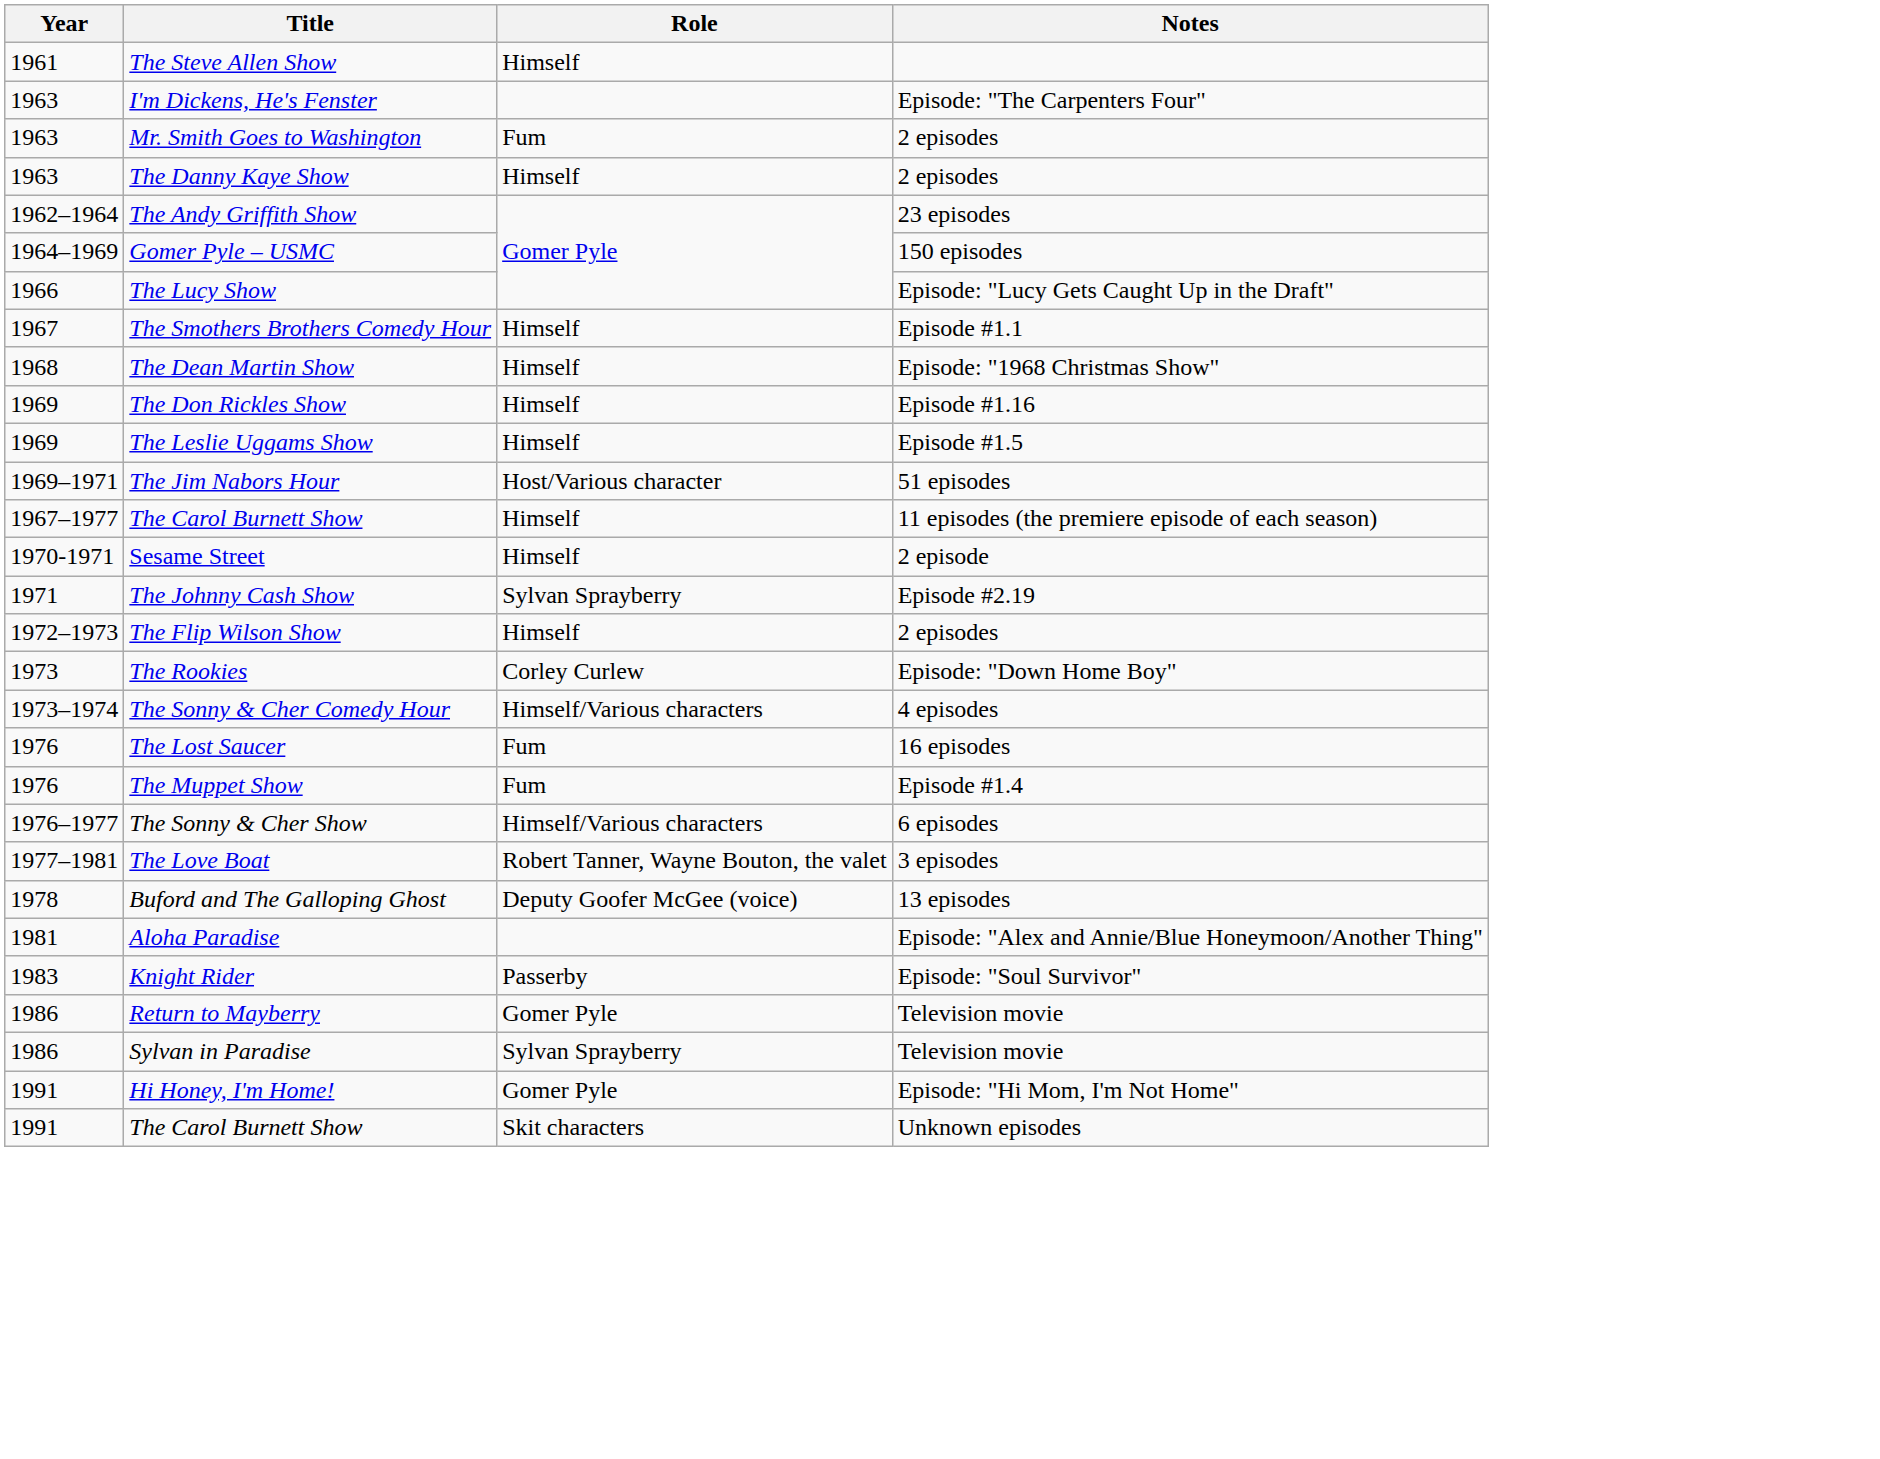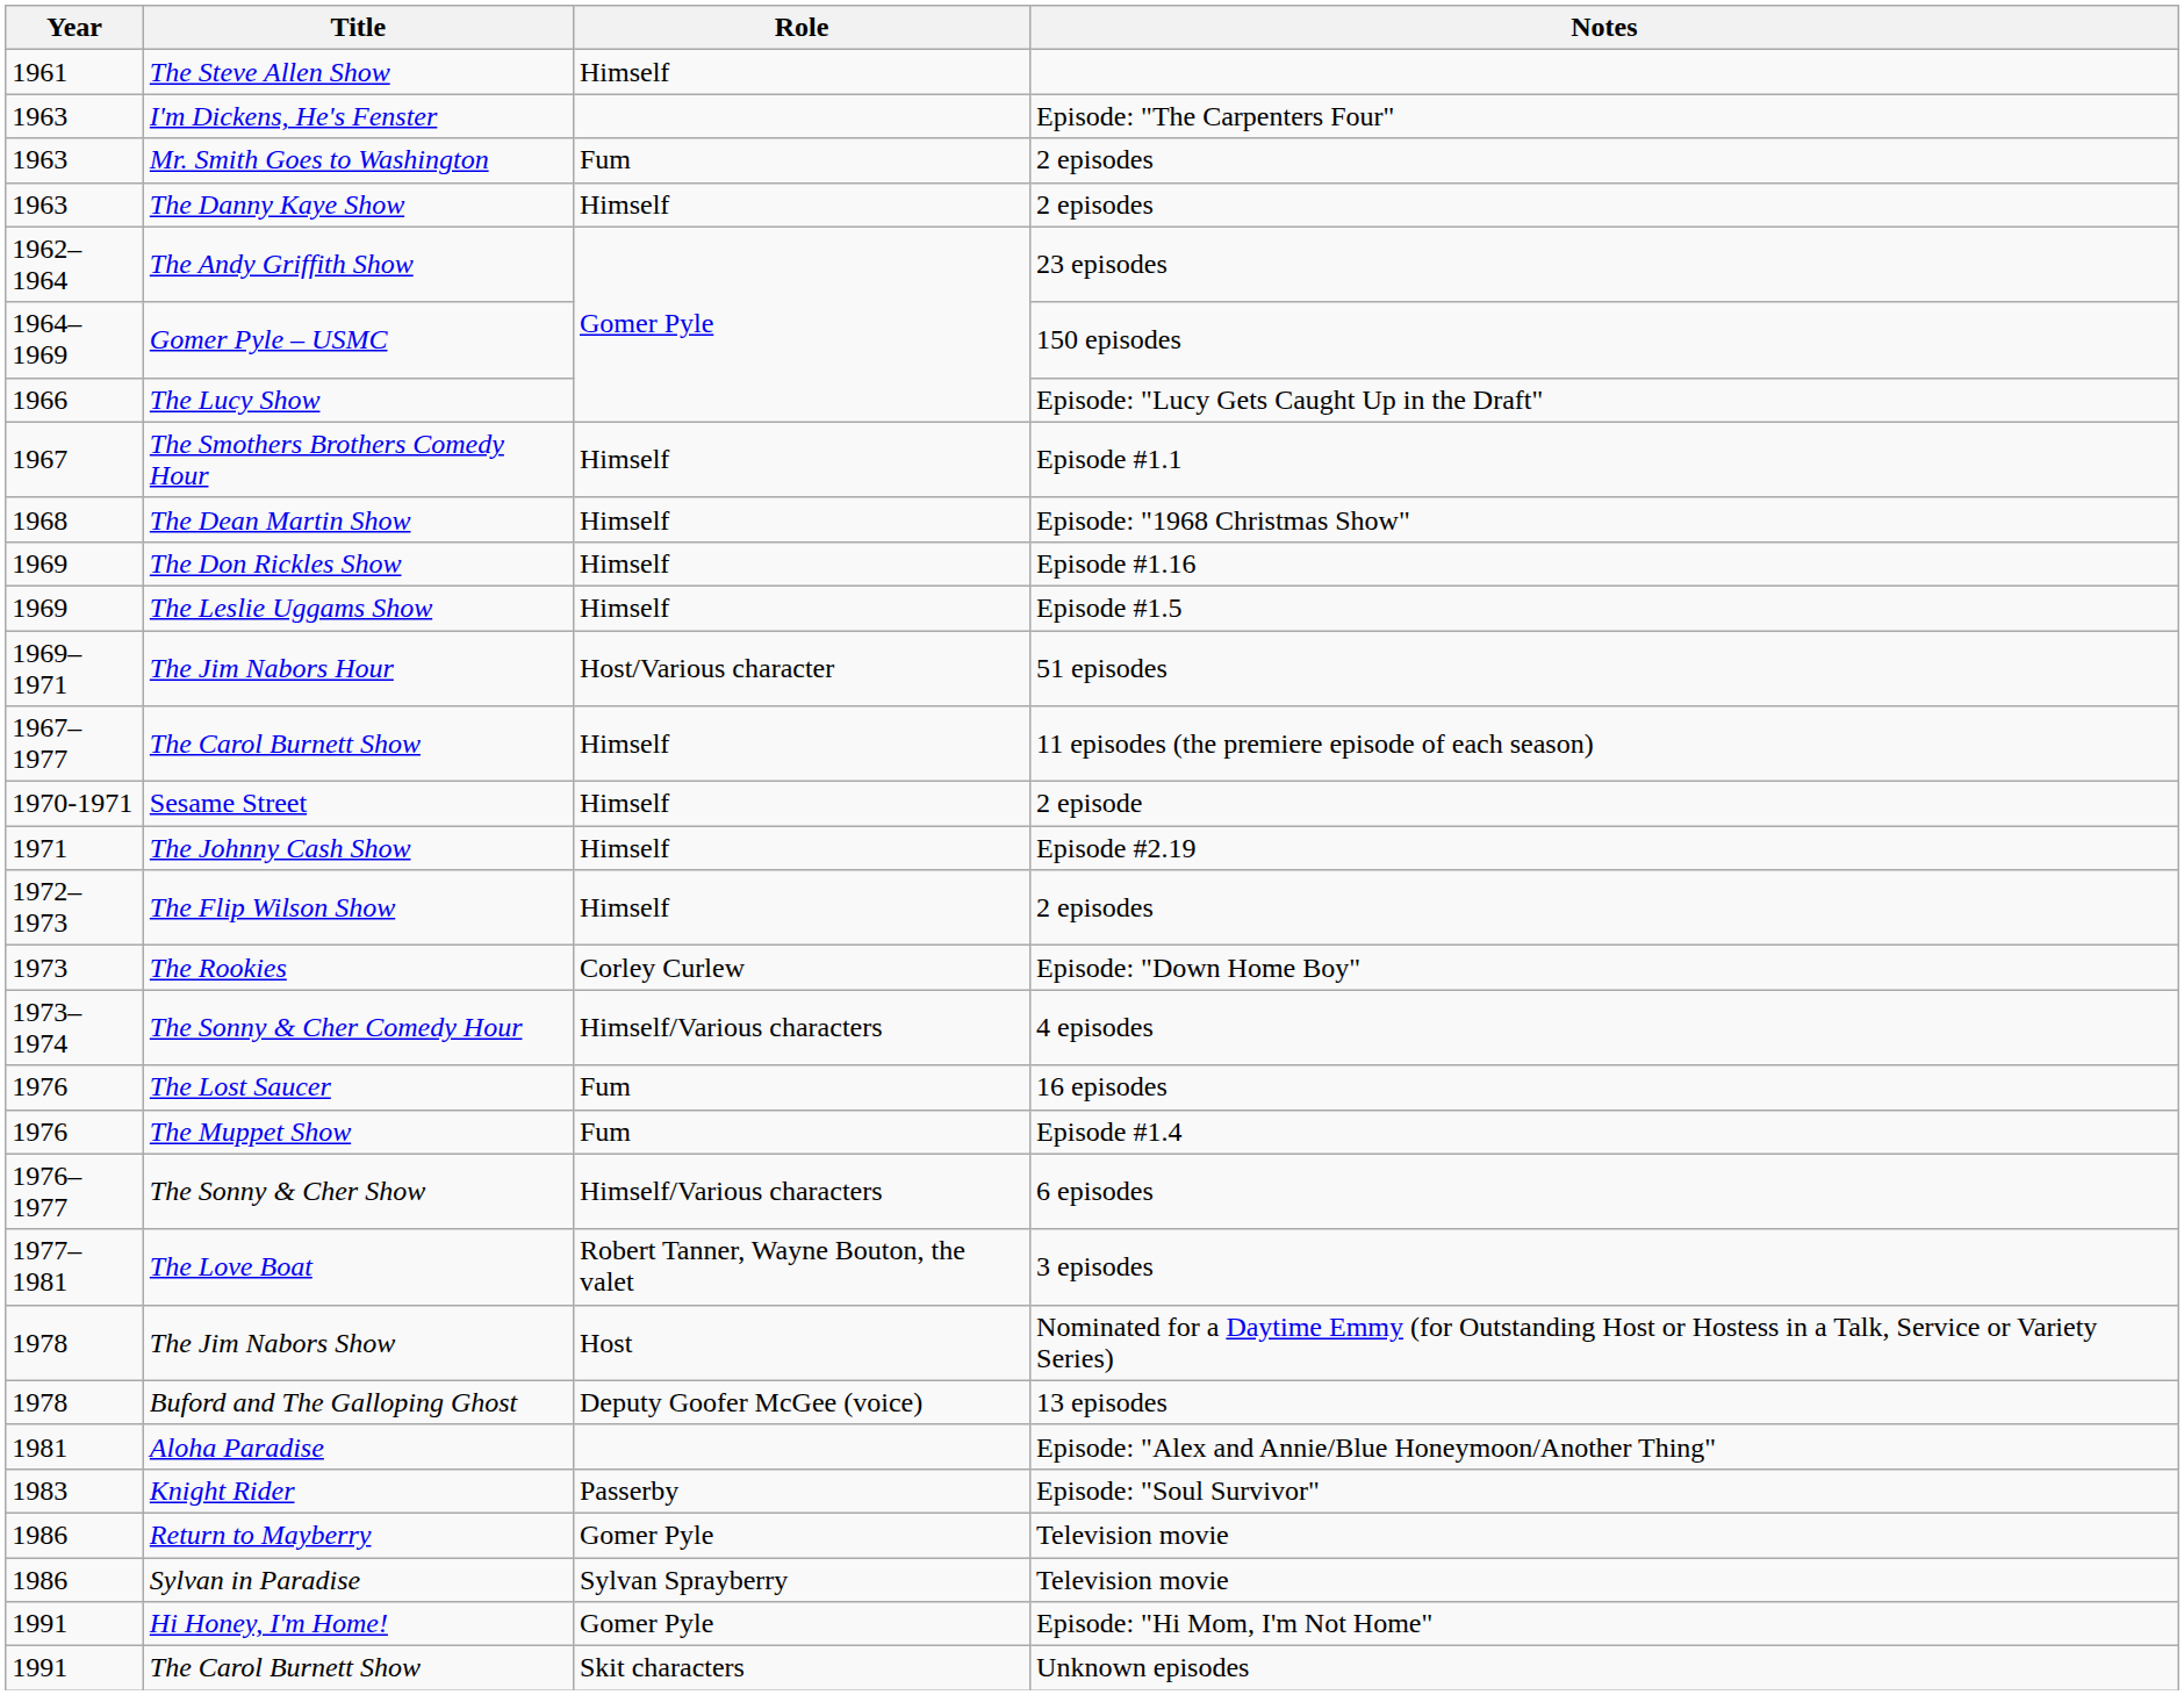The Johnny Cash Show | Role: Sylvan Sprayberry -> Himself
+ row: 1978 | The Jim Nabors Show | Host | Nominated for a Daytime Emmy (for Outstanding Host or Hostess in a Talk, Service or Variety Series)
